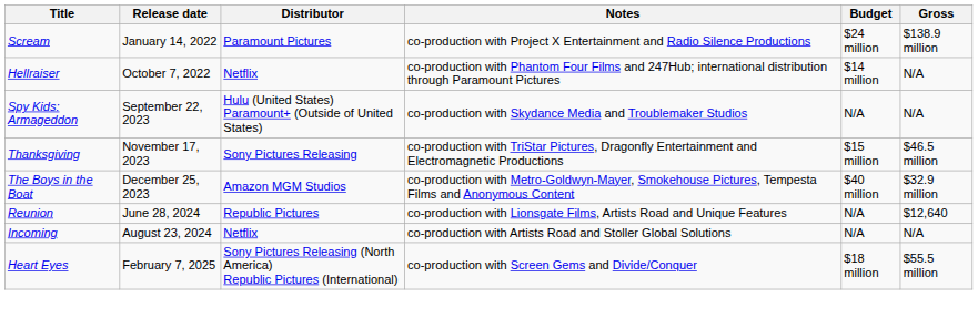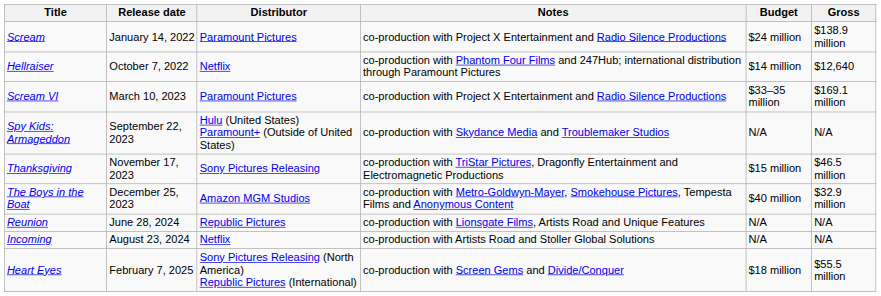Hellraiser | Gross: N/A -> $12,640
+ row: Scream VI | March 10, 2023 | Paramount Pictures | co-production with Project X Entertainment and Radio Silence Productions | $33–35 million | $169.1 million
Reunion | Gross: $12,640 -> N/A
